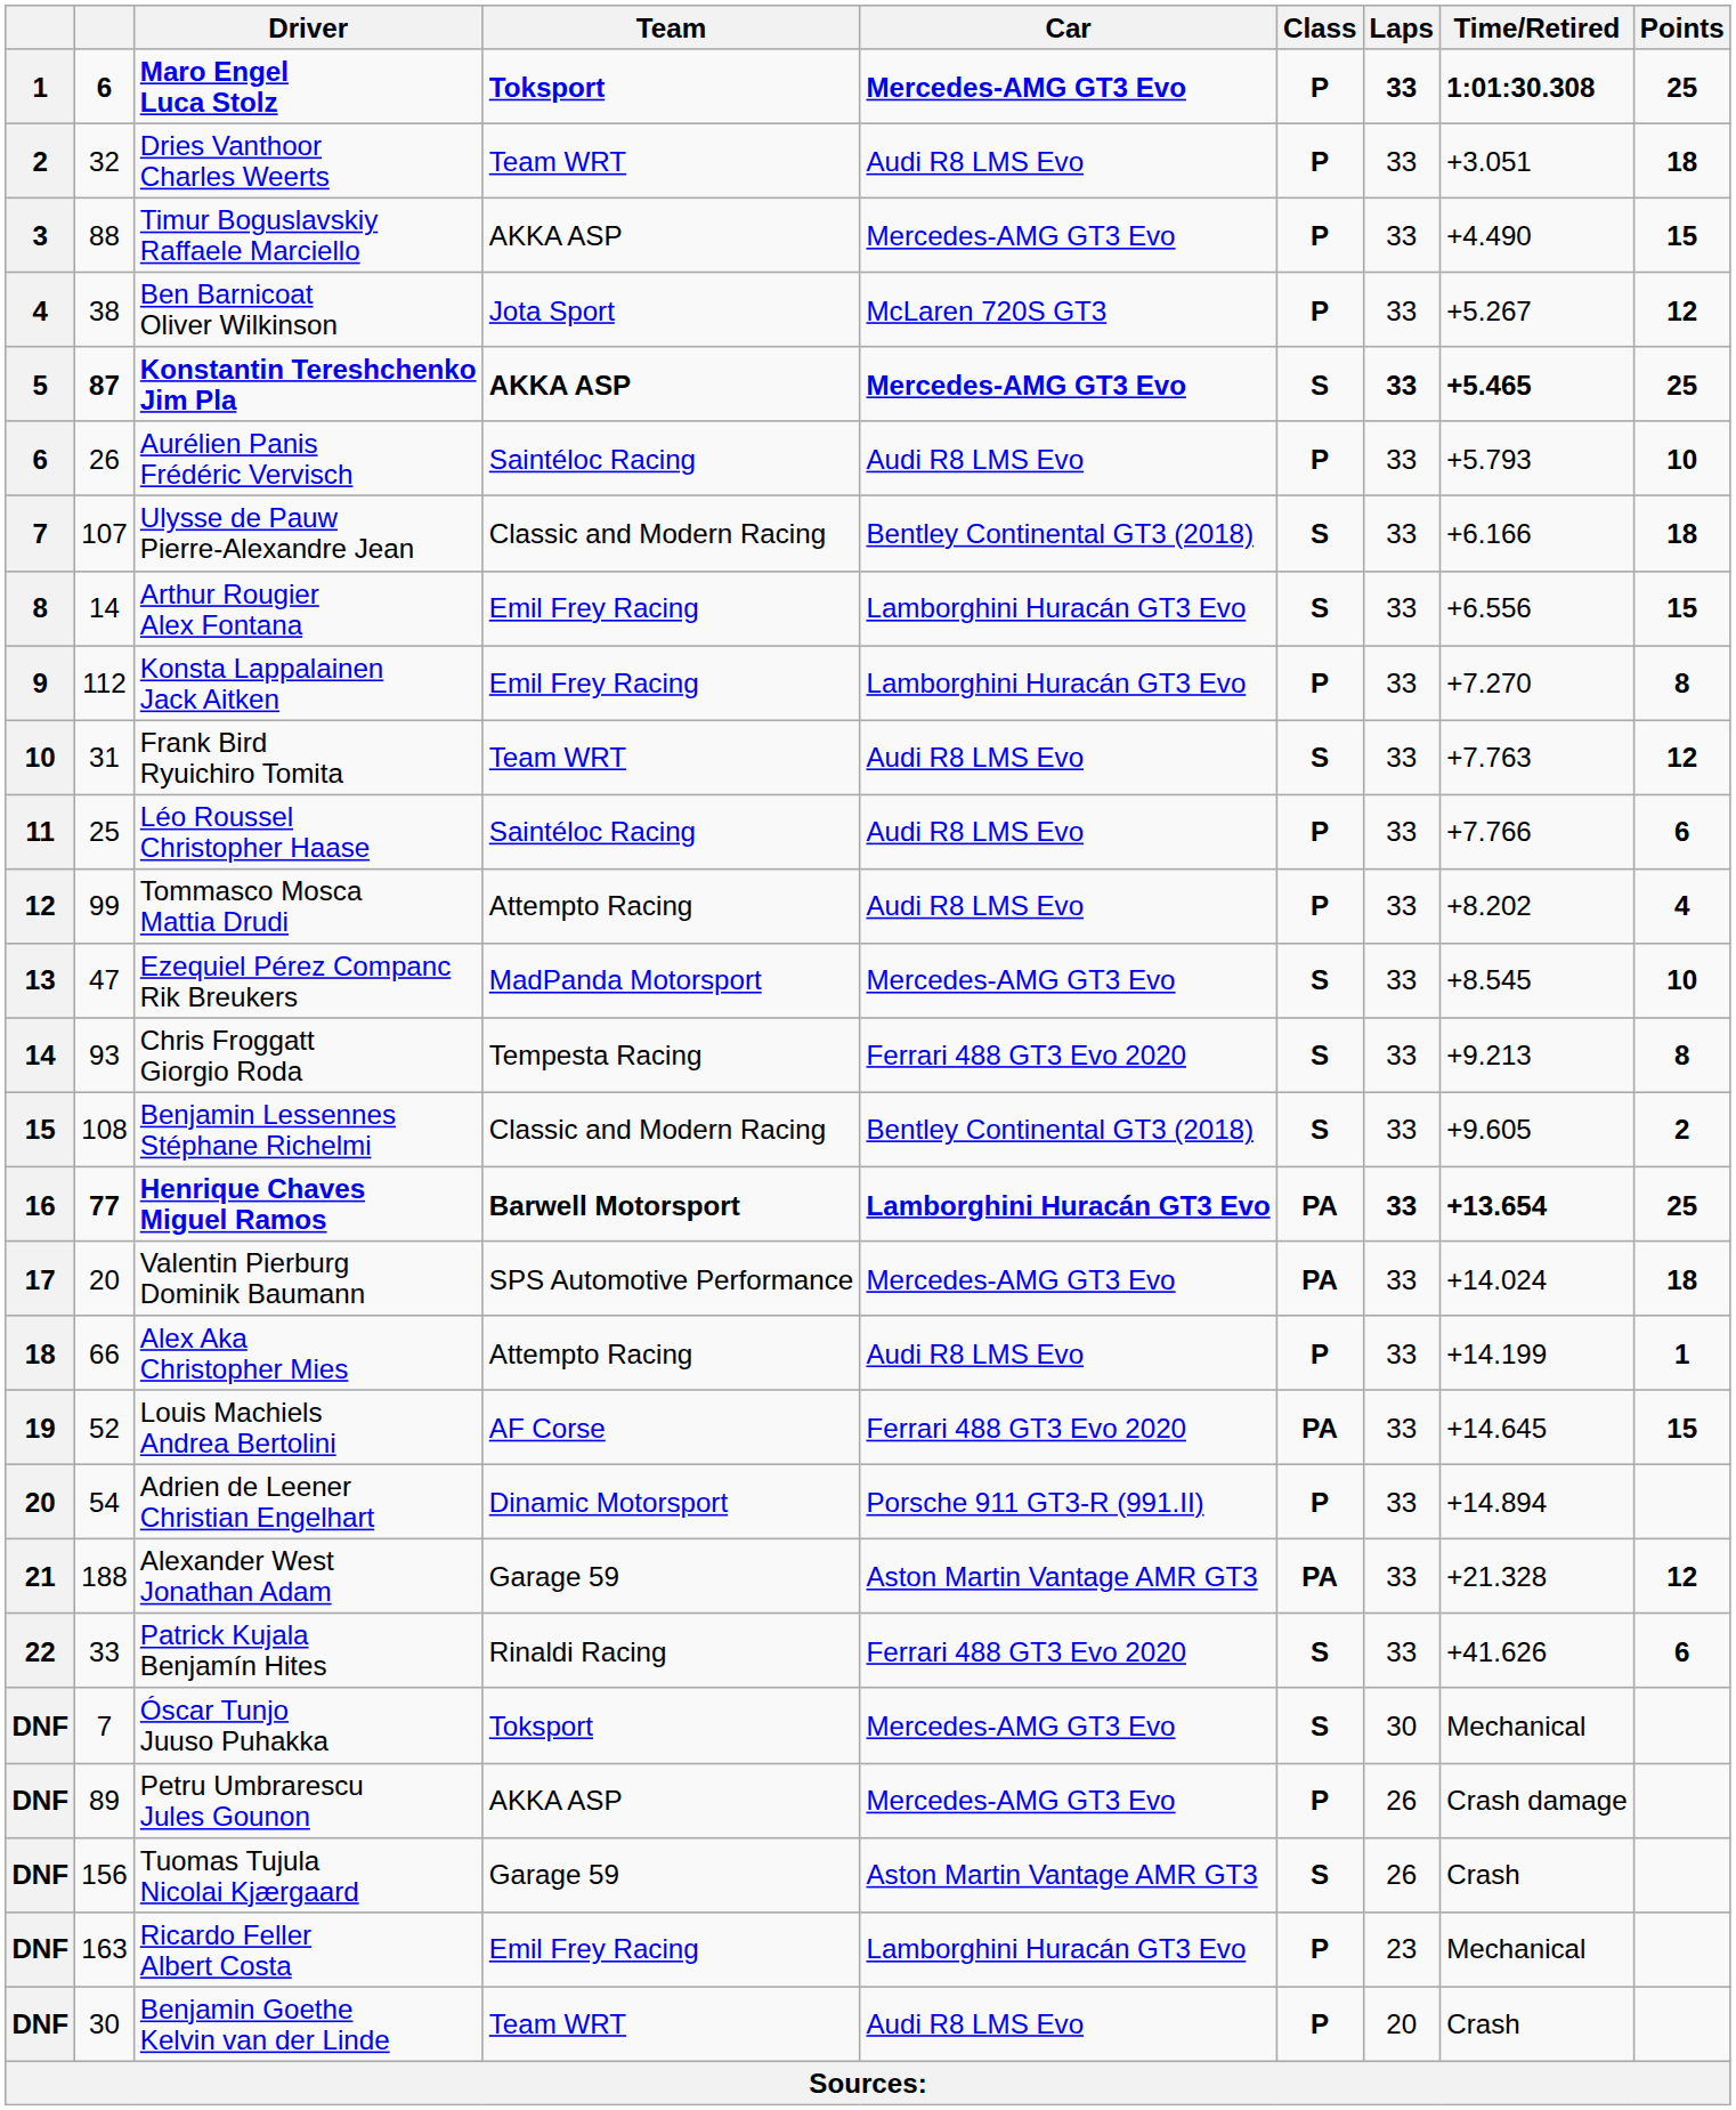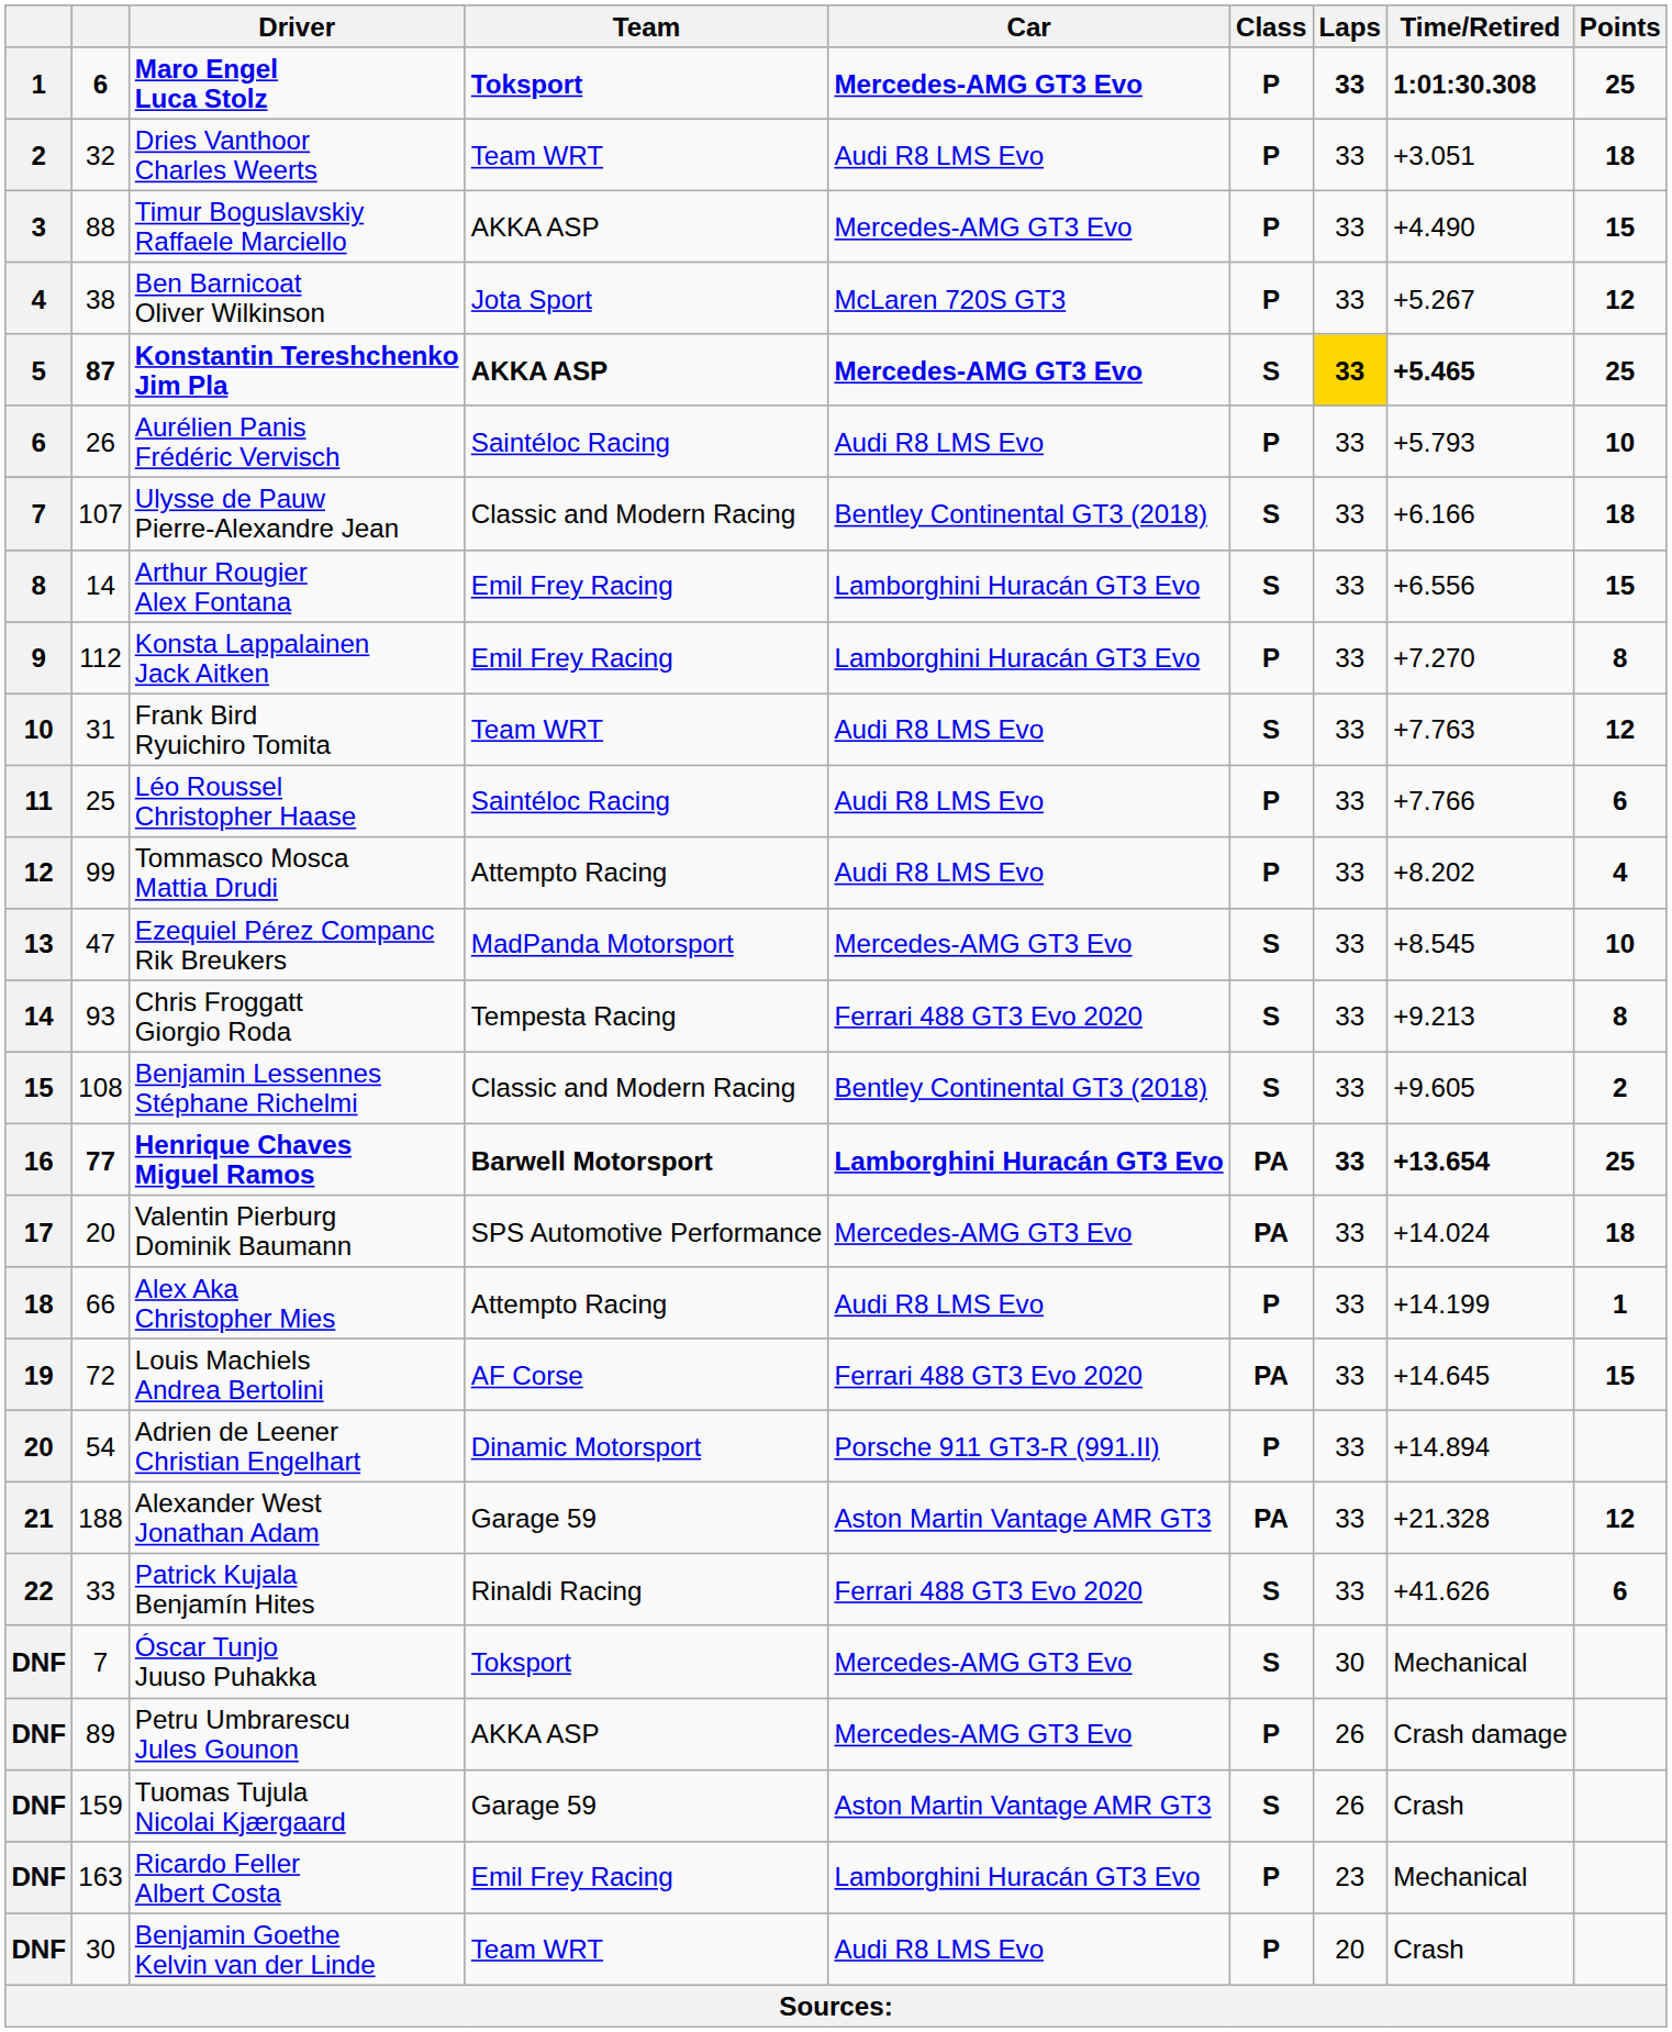Konstantin Tereshchenko Jim Pla | Laps: no background -> gold background
Louis Machiels Andrea Bertolini | column 2: 52 -> 72
Tuomas Tujula Nicolai Kjærgaard | column 2: 156 -> 159
